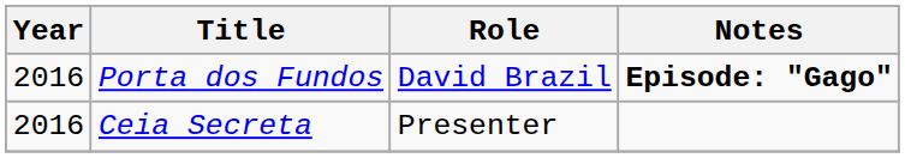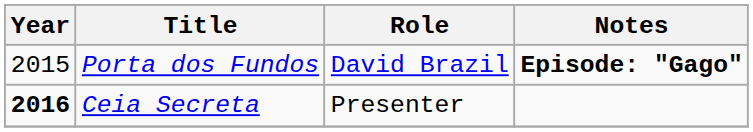Porta dos Fundos | Year: 2016 -> 2015
Ceia Secreta | Year: normal -> bold
